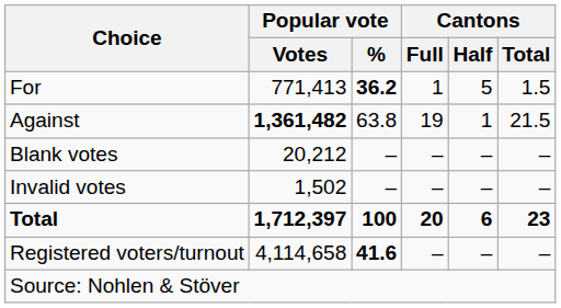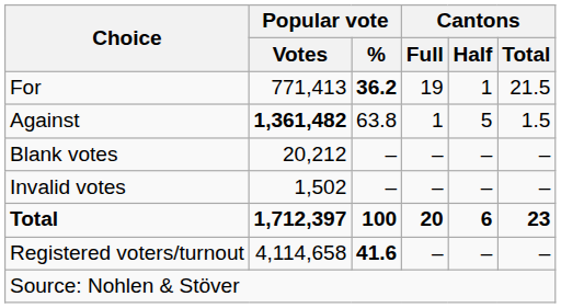For | Cantons / Full: 1 -> 19
For | Cantons / Half: 5 -> 1
For | Cantons / Total: 1.5 -> 21.5
Against | Cantons / Full: 19 -> 1
Against | Cantons / Half: 1 -> 5
Against | Cantons / Total: 21.5 -> 1.5
